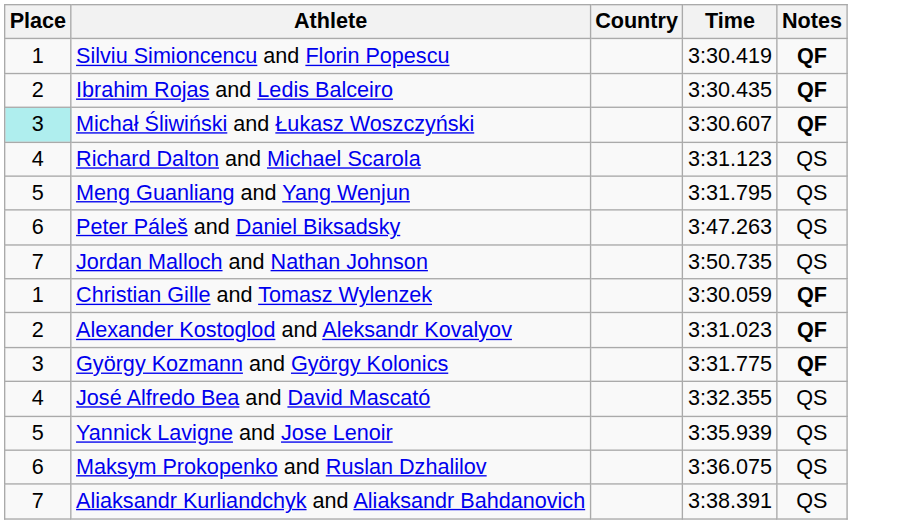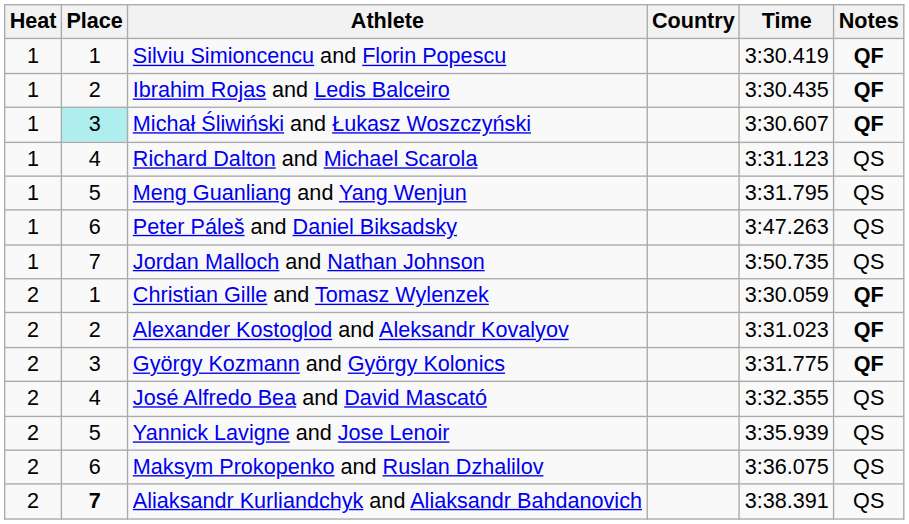+ column: Heat | 1 | 1 | 1 | 1 | 1 | 1 | 1 | 2 | 2 | 2 | 2 | 2 | 2 | 2
Aliaksandr Kurliandchyk and Aliaksandr Bahdanovich | Place: normal -> bold
